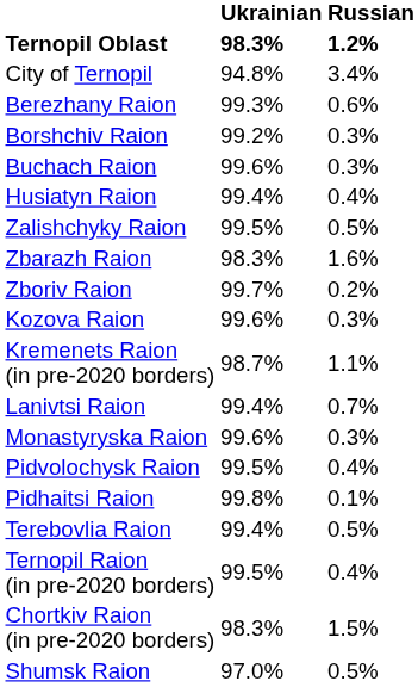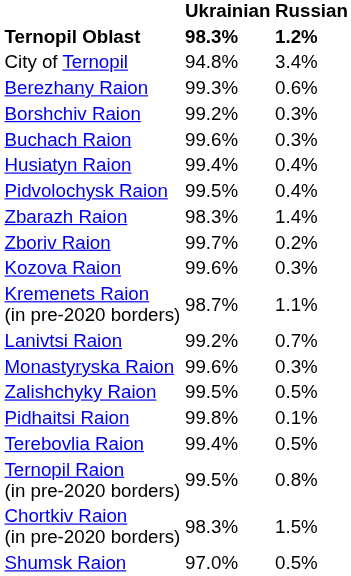rows swapped: Zalishchyky Raion <-> Pidvolochysk Raion
Zbarazh Raion | Russian: 1.6% -> 1.4%
Lanivtsi Raion | Ukrainian: 99.4% -> 99.2%
Ternopil Raion (in pre-2020 borders) | Russian: 0.4% -> 0.8%
